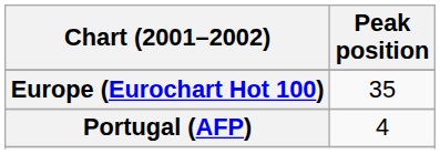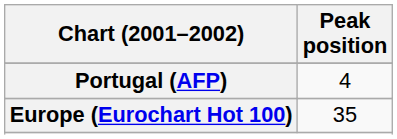rows swapped: Europe (Eurochart Hot 100) <-> Portugal (AFP)
